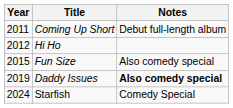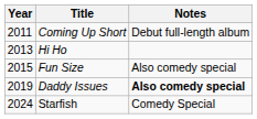Hi Ho | Year: 2012 -> 2013
